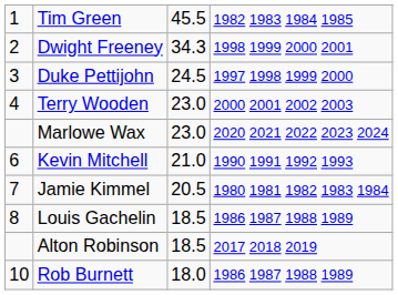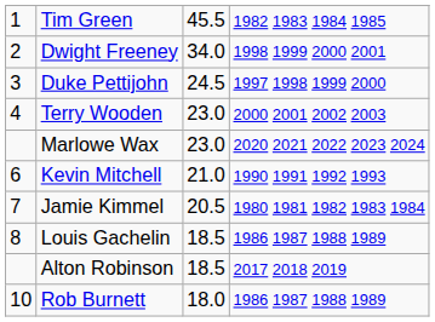Dwight Freeney | column 3: 34.3 -> 34.0
